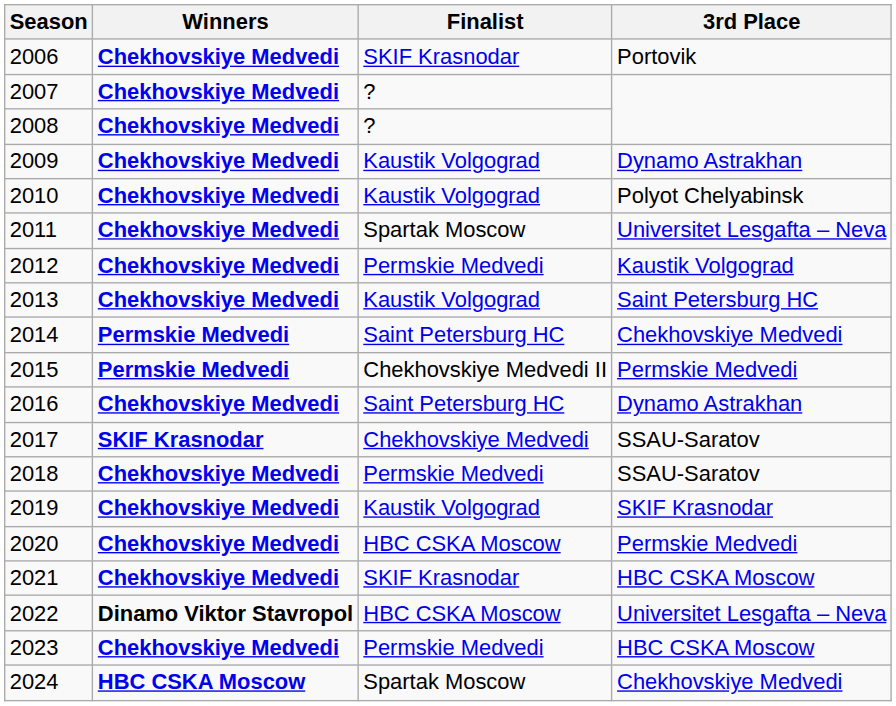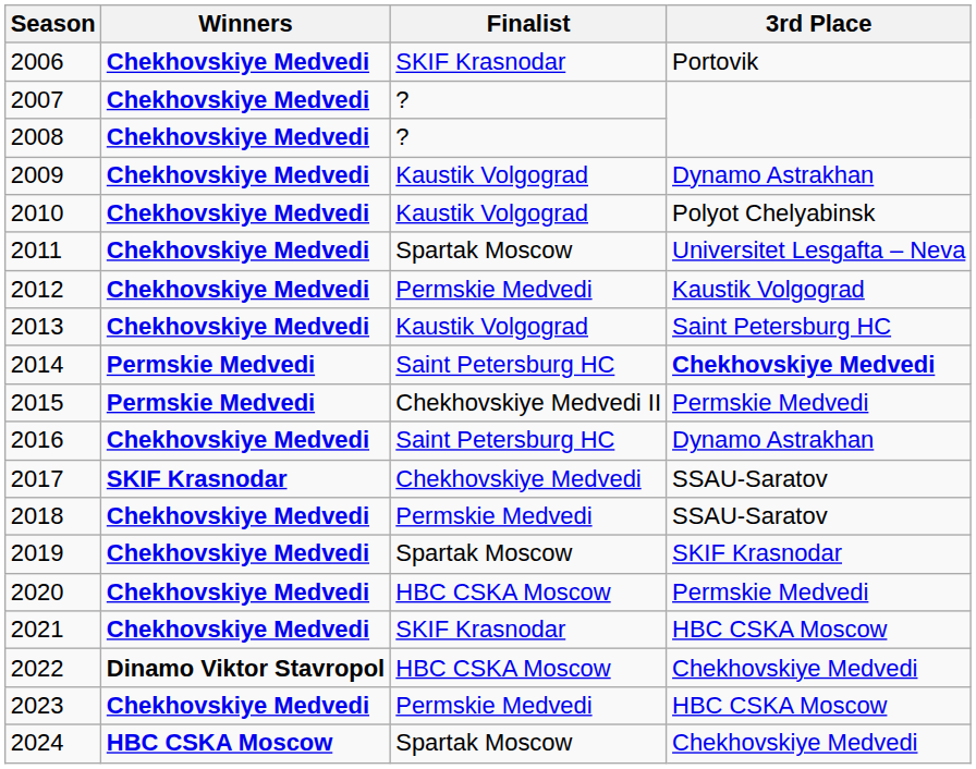2014 | 3rd Place: normal -> bold
2019 | Finalist: Kaustik Volgograd -> Spartak Moscow
2022 | 3rd Place: Universitet Lesgafta – Neva -> Chekhovskiye Medvedi
